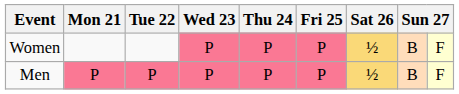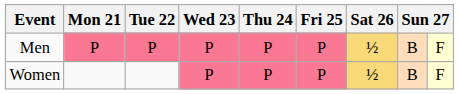rows swapped: Men <-> Women
